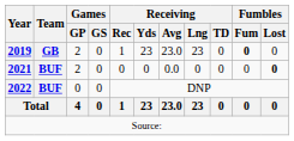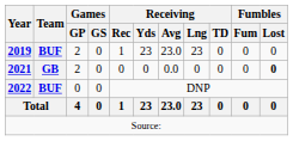2019 | Team: GB -> BUF
2019 | Fumbles / Fum: bold -> normal
2021 | Team: BUF -> GB
